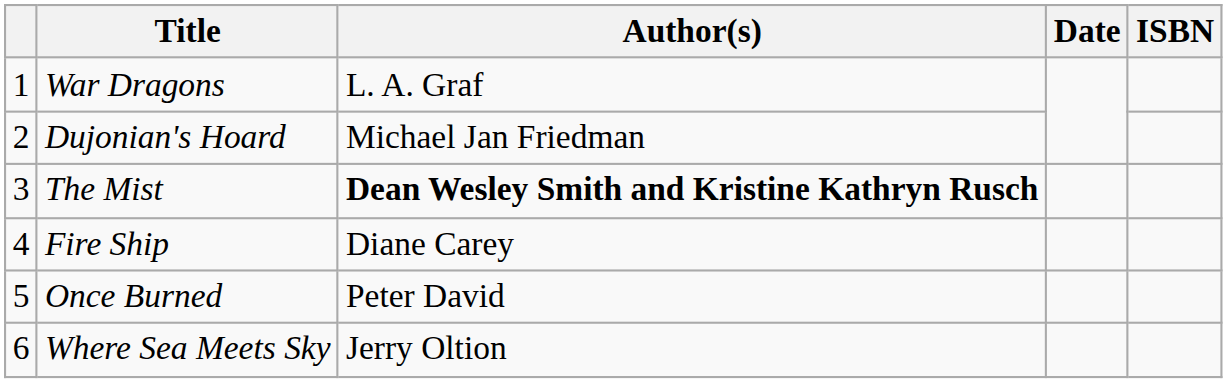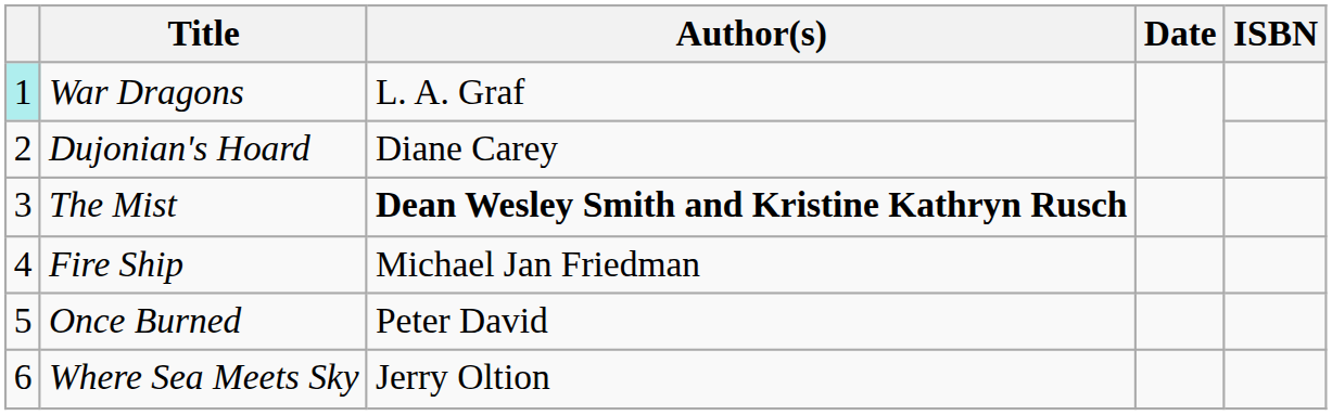War Dragons | column 1: no background -> paleturquoise background
Dujonian's Hoard | Author(s): Michael Jan Friedman -> Diane Carey
Fire Ship | Author(s): Diane Carey -> Michael Jan Friedman
